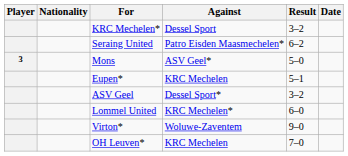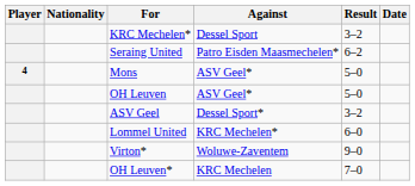Mons | Player: 3 -> 4
- row: Eupen* | KRC Mechelen | 5–1
+ row: OH Leuven | ASV Geel* | 5–0
